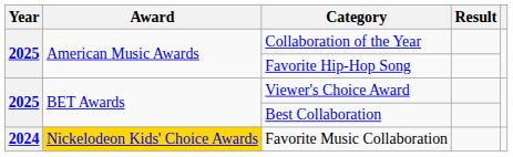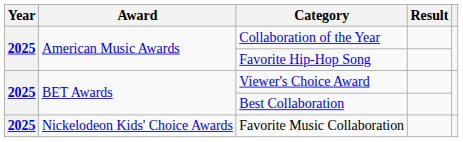Favorite Music Collaboration | Year: 2024 -> 2025
Favorite Music Collaboration | Award: gold background -> no background
